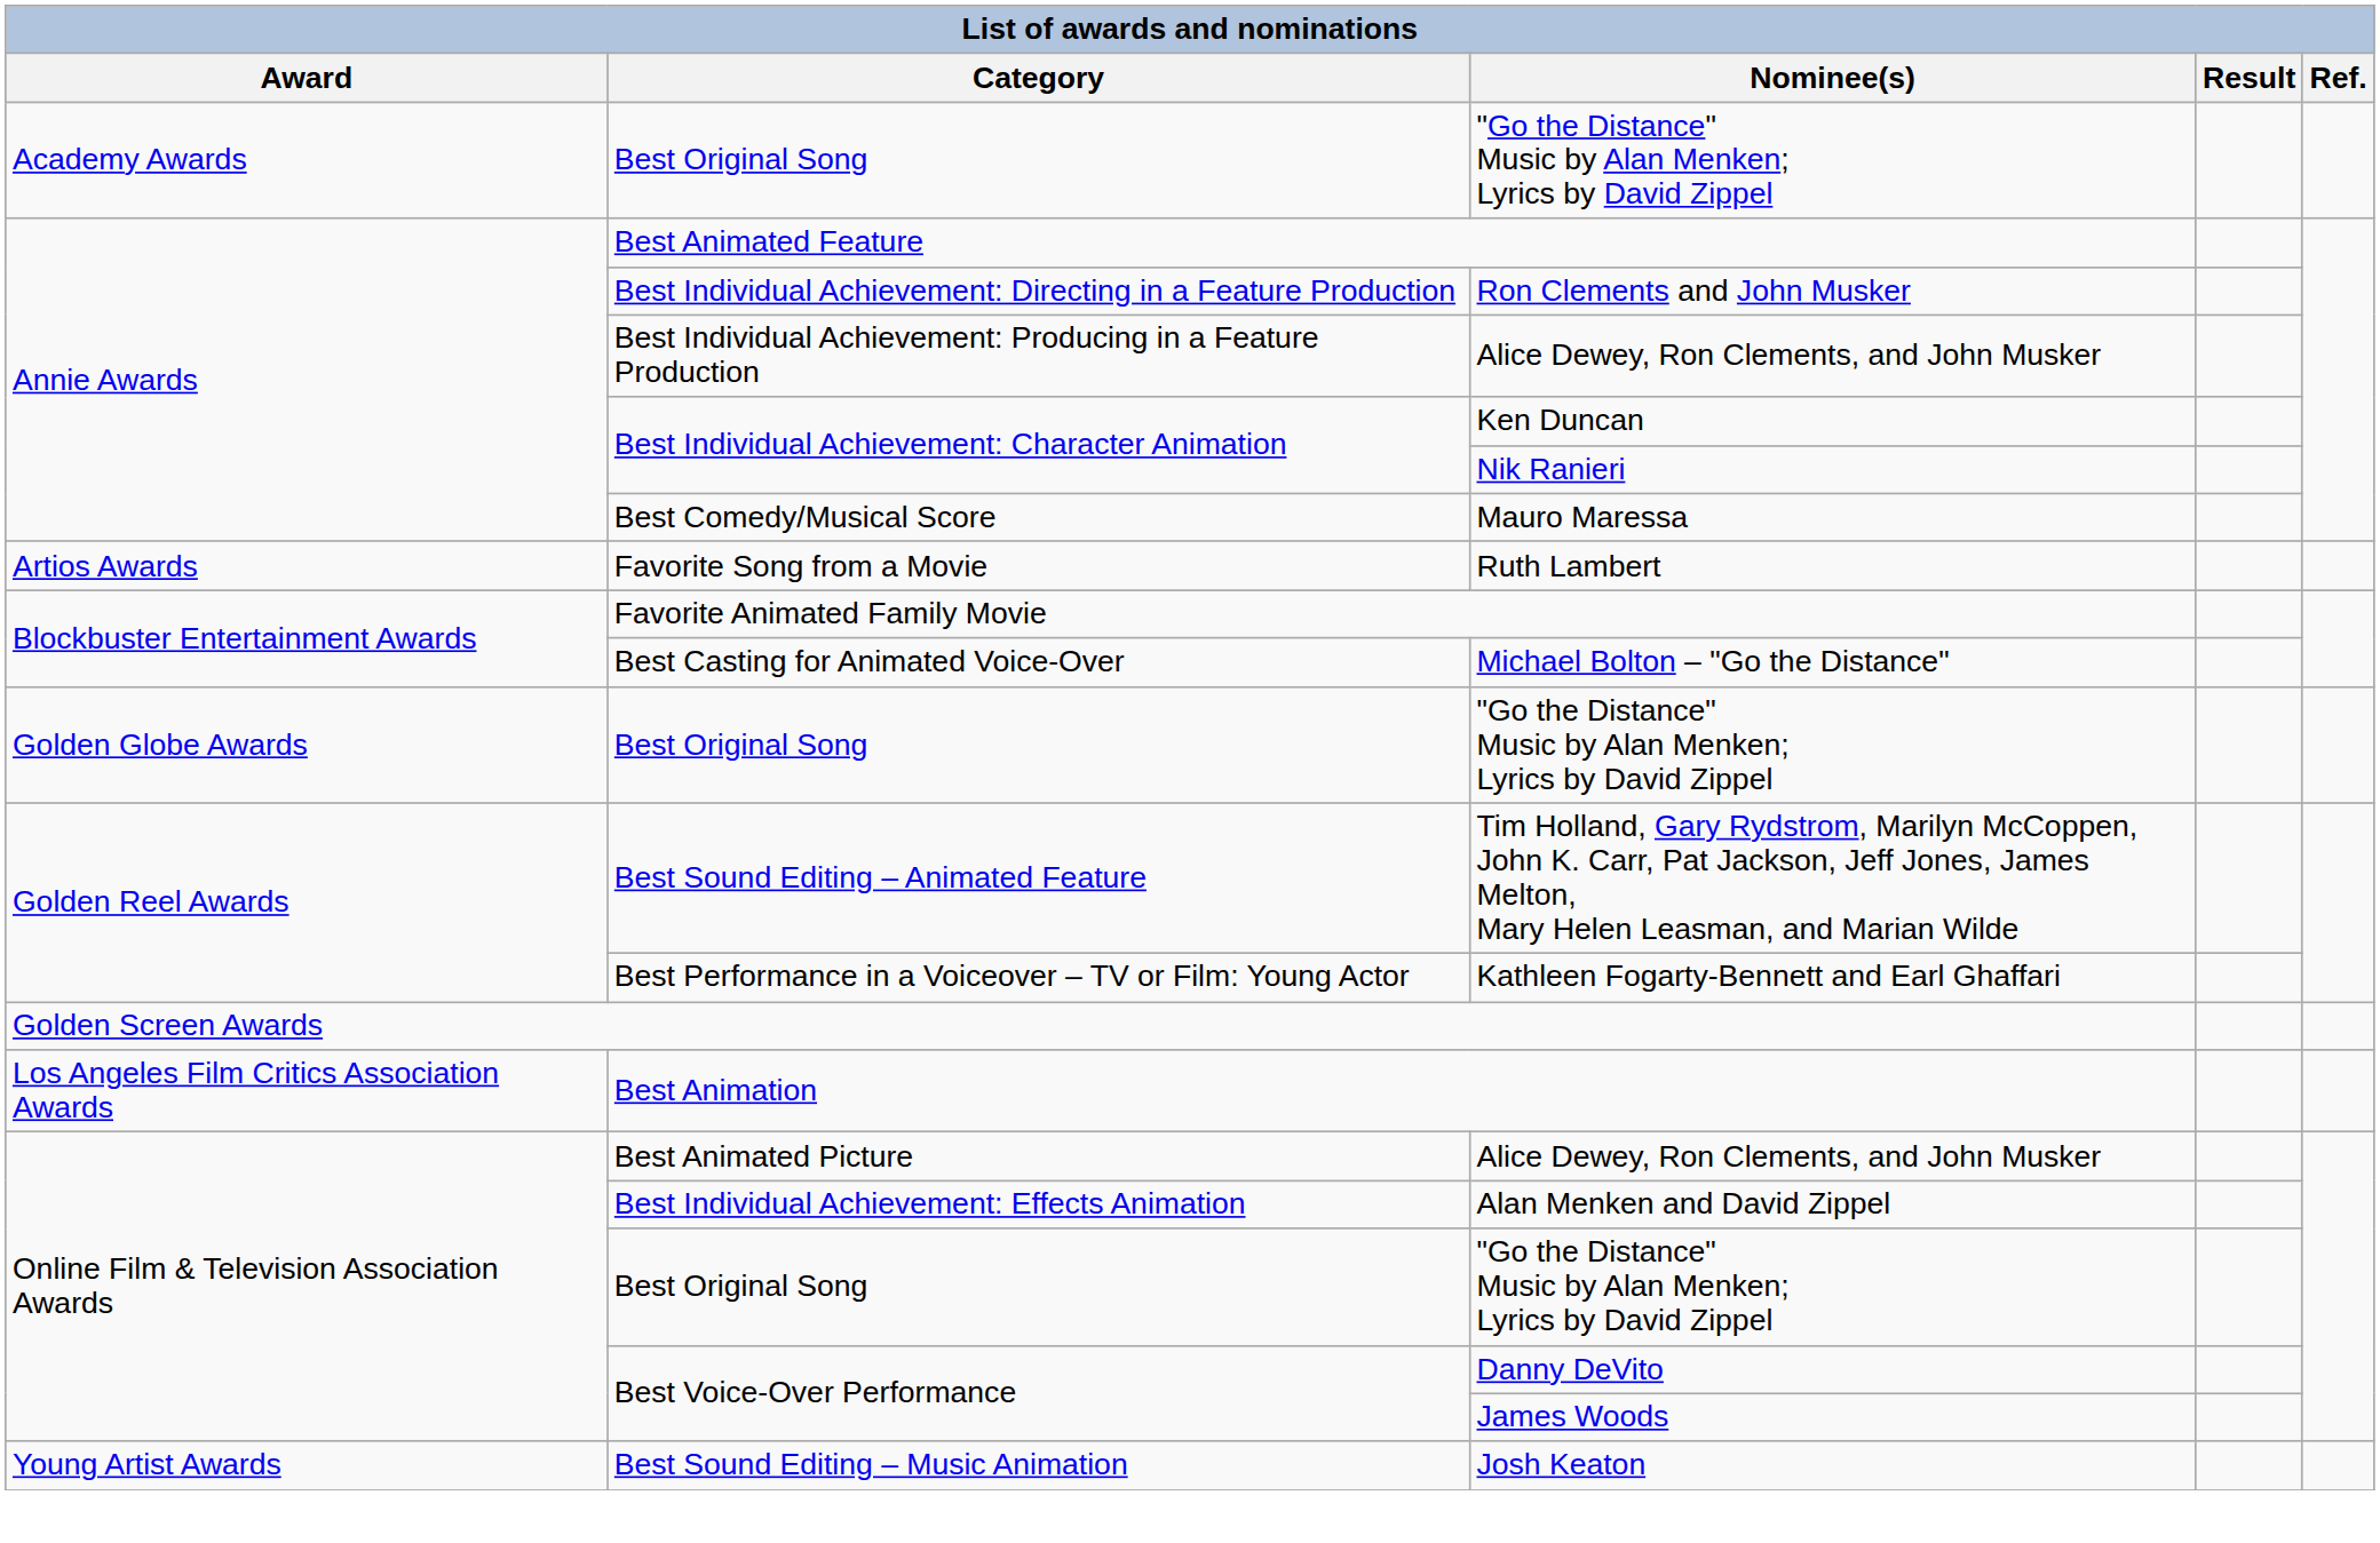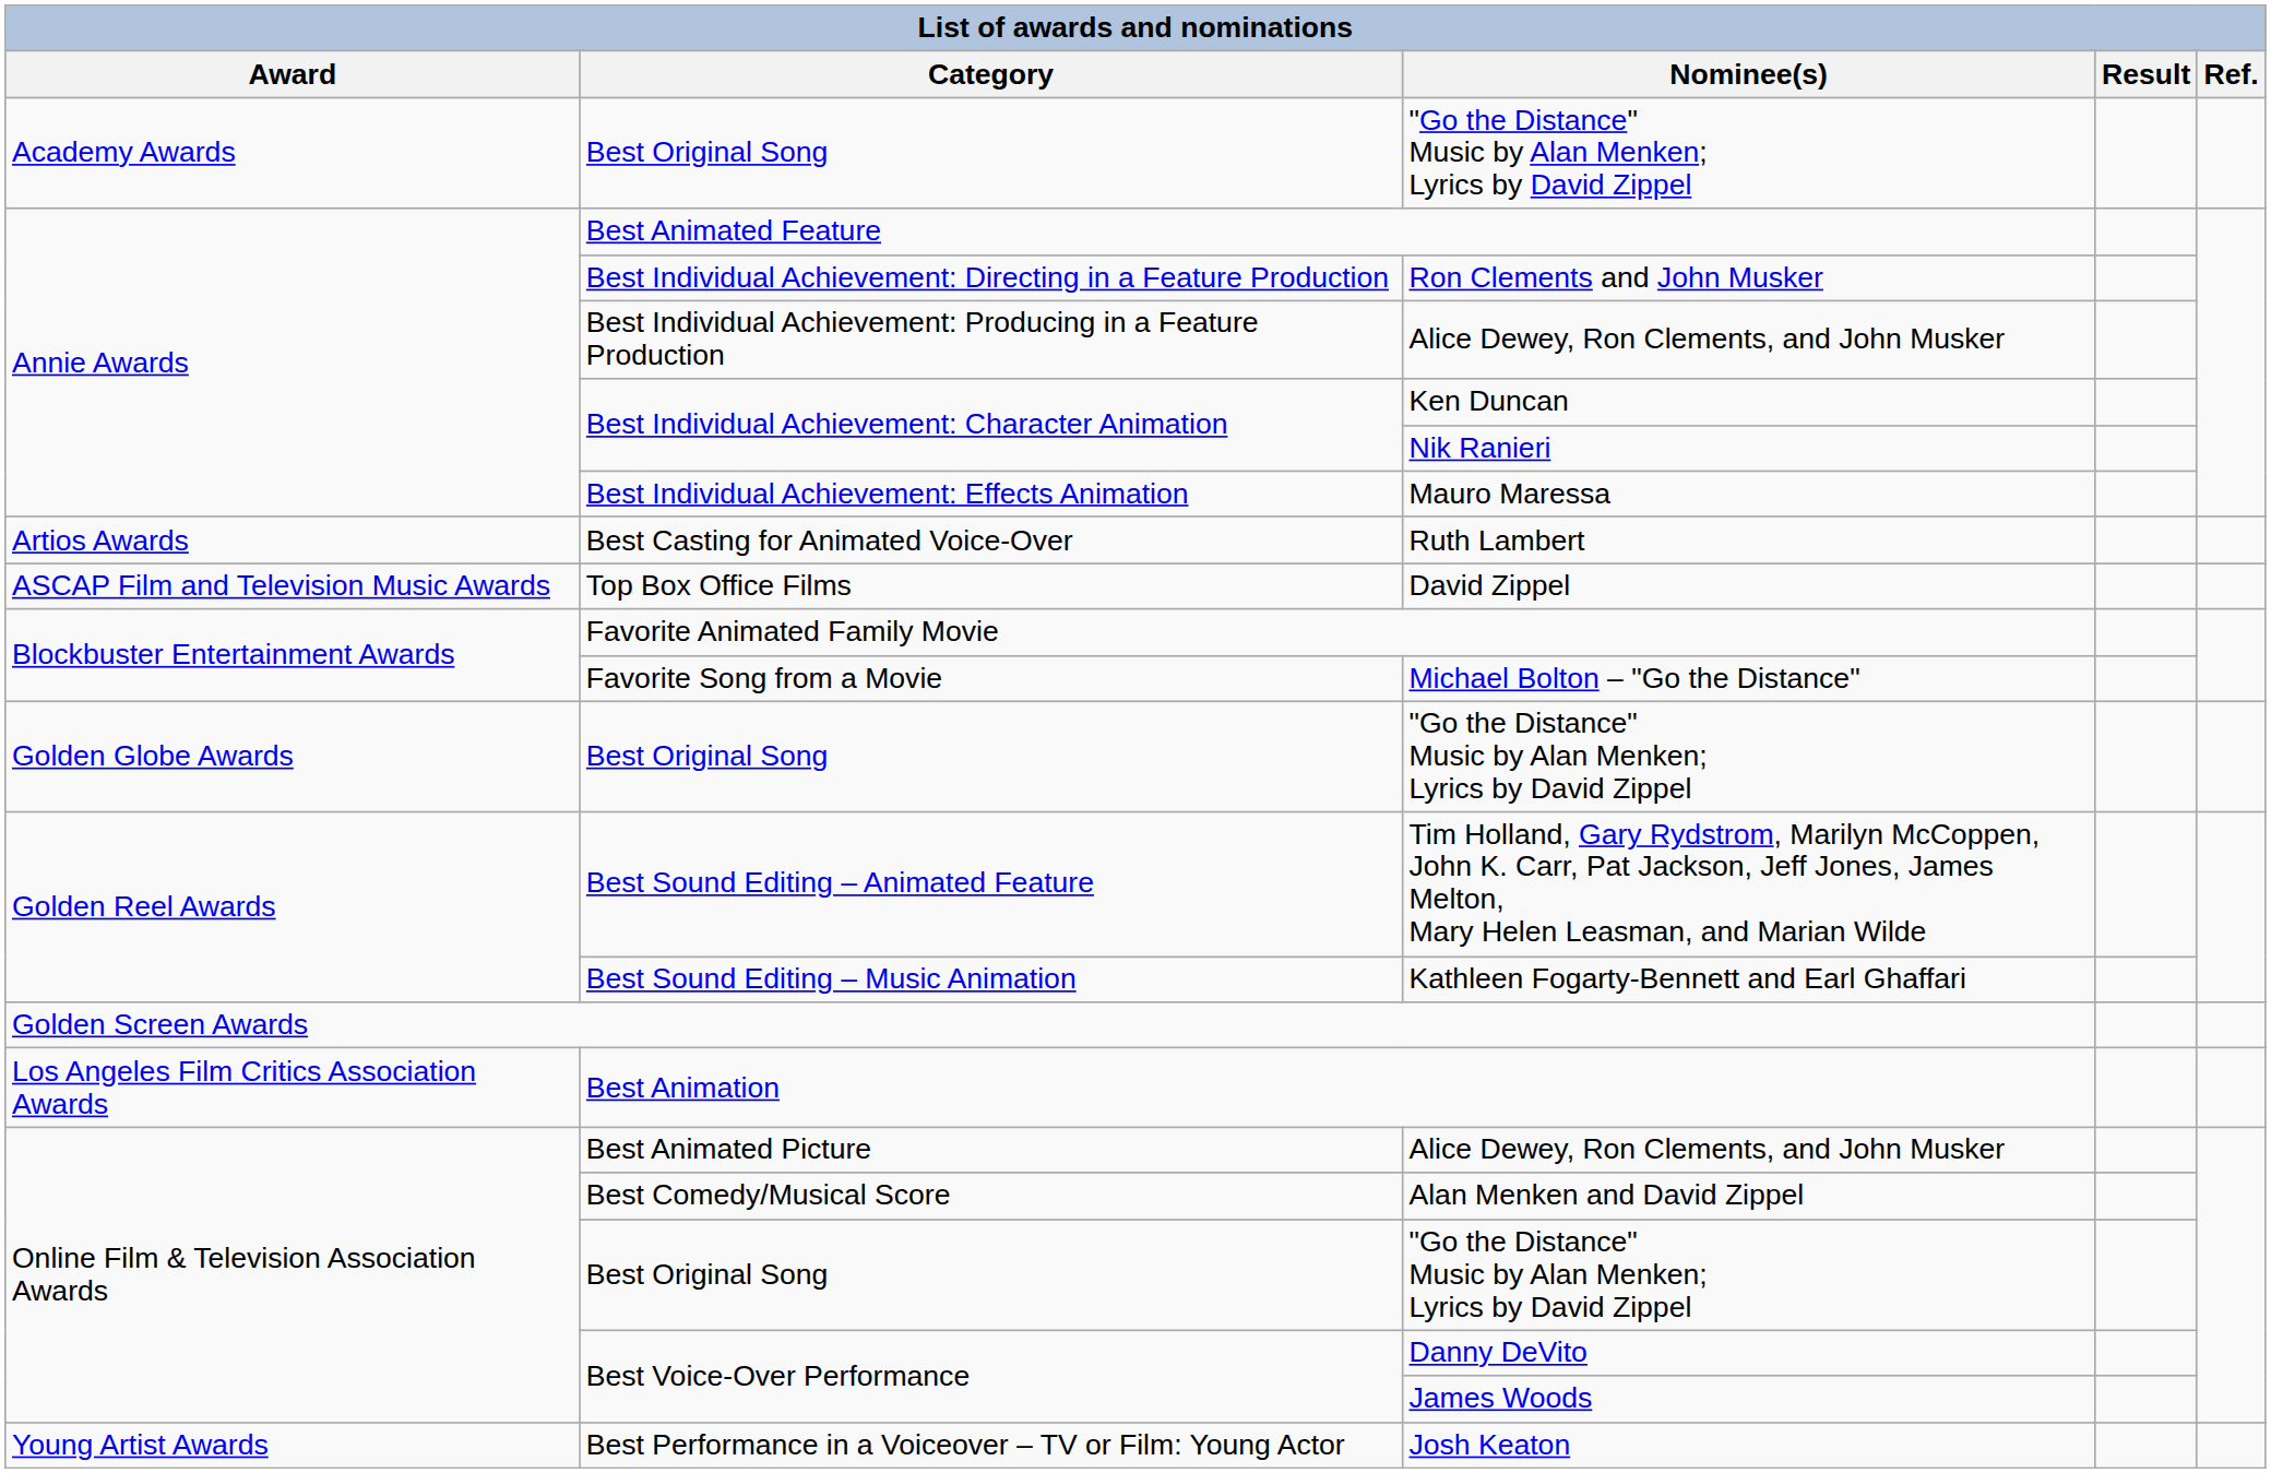Mauro Maressa | Category: Best Comedy/Musical Score -> Best Individual Achievement: Effects Animation
Ruth Lambert | Category: Favorite Song from a Movie -> Best Casting for Animated Voice-Over
+ row: ASCAP Film and Television Music Awards | Top Box Office Films | David Zippel
Michael Bolton – "Go the Distance" | Category: Best Casting for Animated Voice-Over -> Favorite Song from a Movie
Kathleen Fogarty-Bennett and Earl Ghaffari | Category: Best Performance in a Voiceover – TV or Film: Young Actor -> Best Sound Editing – Music Animation
Alan Menken and David Zippel | Category: Best Individual Achievement: Effects Animation -> Best Comedy/Musical Score
Josh Keaton | Category: Best Sound Editing – Music Animation -> Best Performance in a Voiceover – TV or Film: Young Actor
